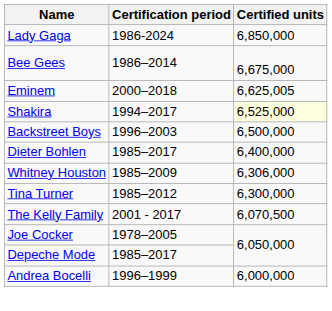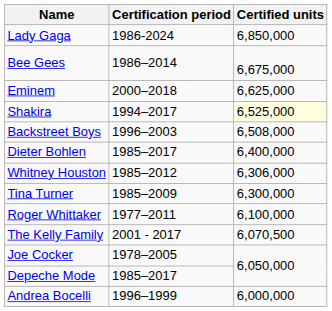Eminem | Certified units: 6,625,005 -> 6,625,000
Backstreet Boys | Certified units: 6,500,000 -> 6,508,000
Whitney Houston | Certification period: 1985–2009 -> 1985–2012
Tina Turner | Certification period: 1985–2012 -> 1985–2009
+ row: Roger Whittaker | 1977–2011 | 6,100,000
